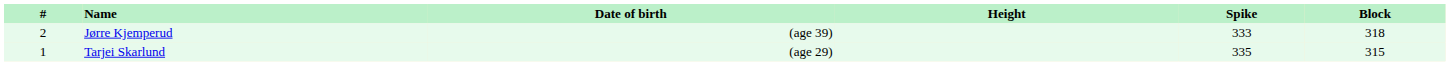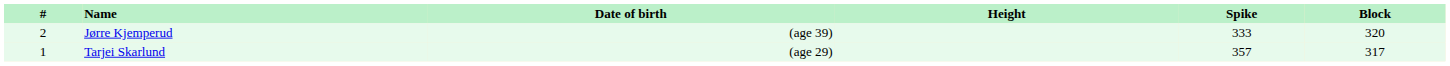Jørre Kjemperud | Block: 318 -> 320
Tarjei Skarlund | Spike: 335 -> 357
Tarjei Skarlund | Block: 315 -> 317
